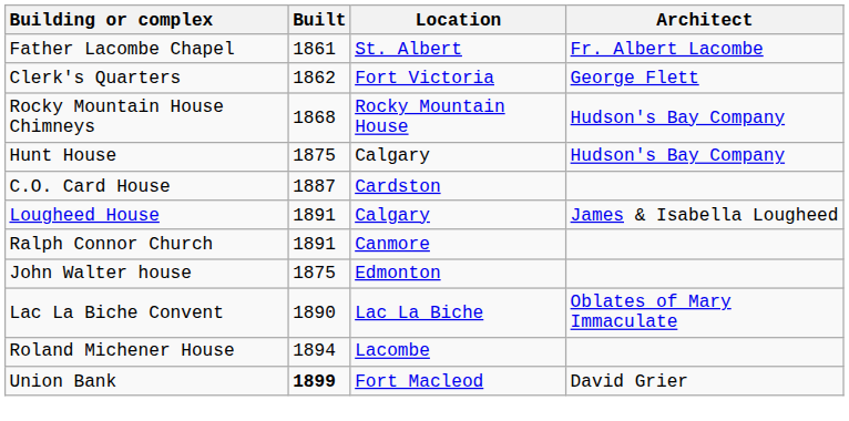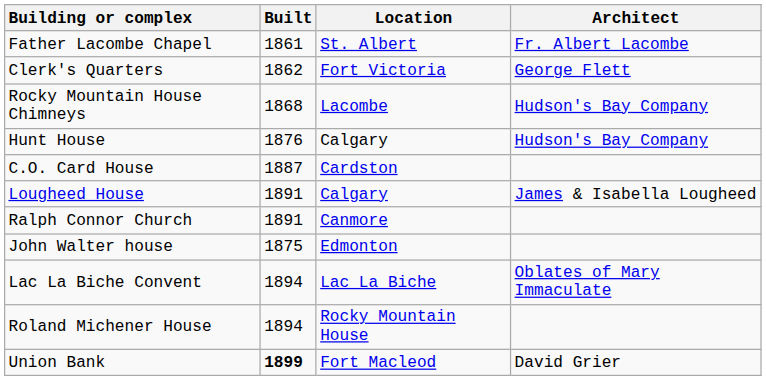Rocky Mountain House Chimneys | Location: Rocky Mountain House -> Lacombe
Hunt House | Built: 1875 -> 1876
Lac La Biche Convent | Built: 1890 -> 1894
Roland Michener House | Location: Lacombe -> Rocky Mountain House
